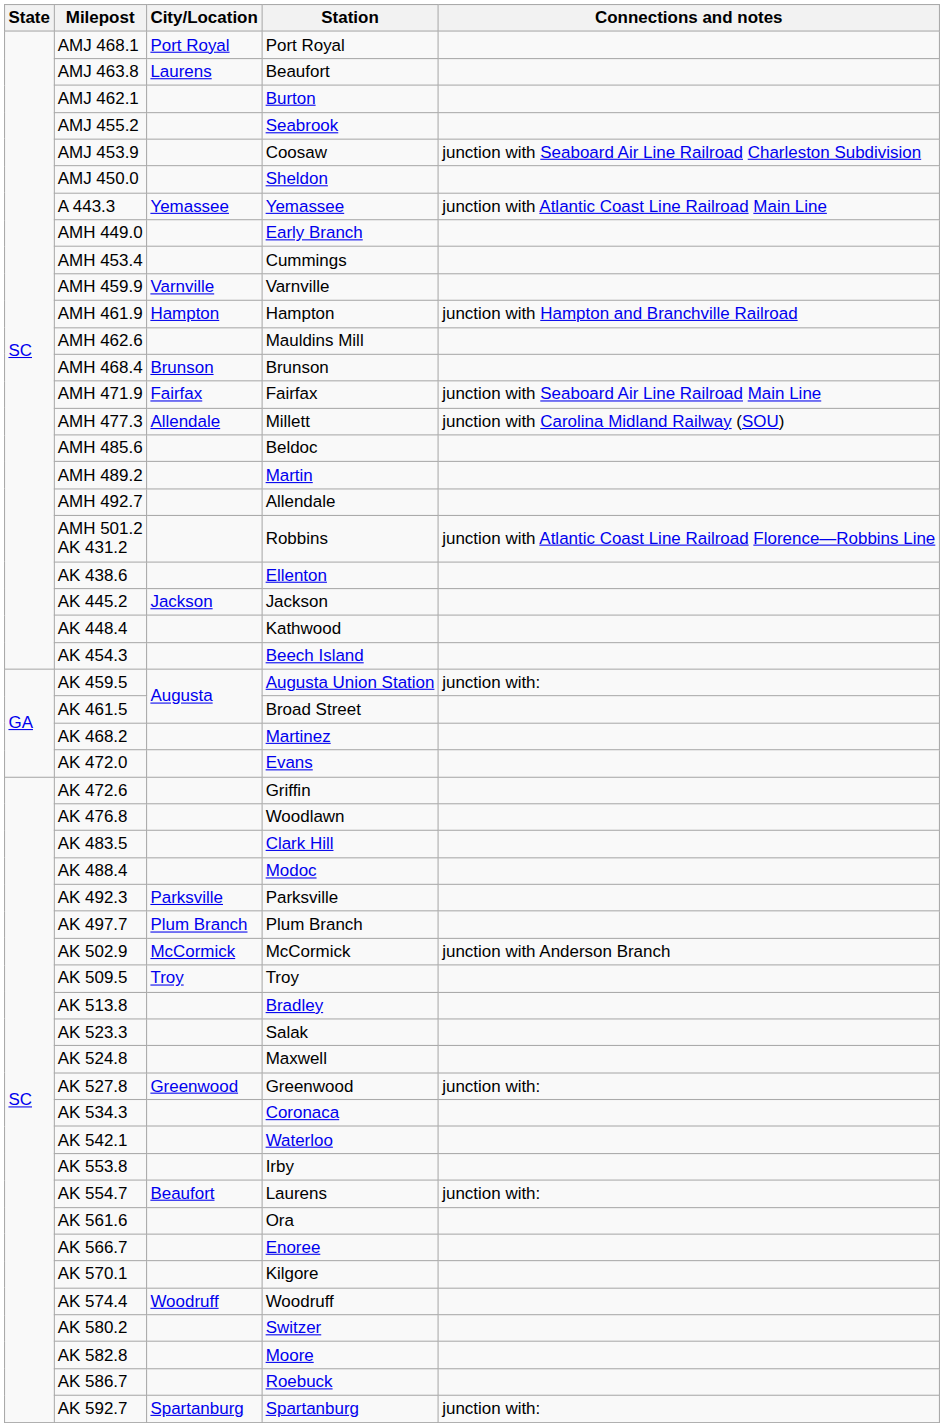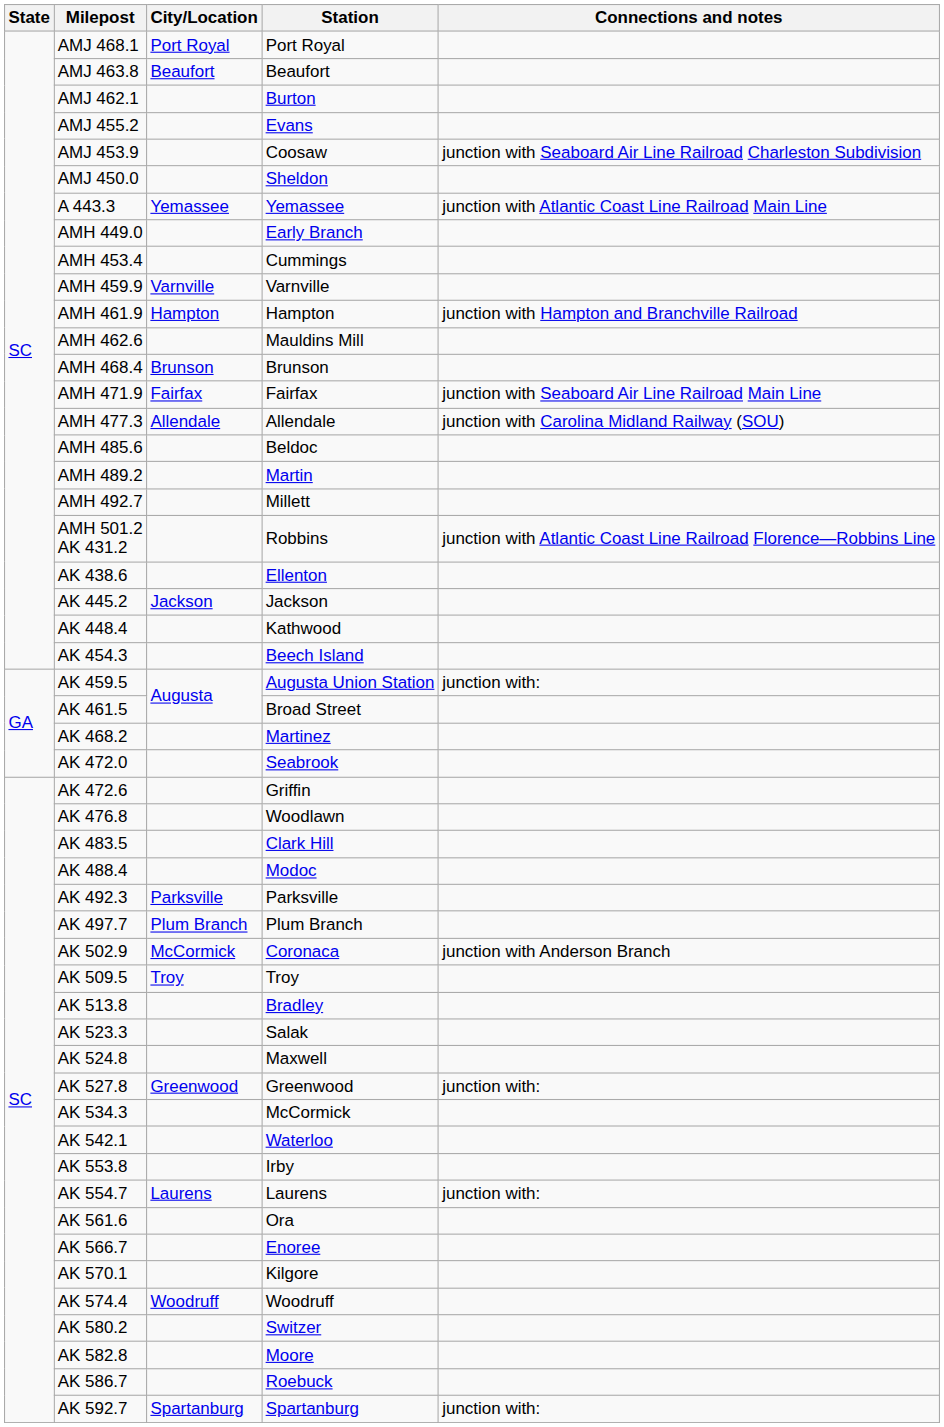AMJ 463.8 | City/Location: Laurens -> Beaufort
AMJ 455.2 | Station: Seabrook -> Evans
AMH 477.3 | Station: Millett -> Allendale
AMH 492.7 | Station: Allendale -> Millett
AK 472.0 | Station: Evans -> Seabrook
AK 502.9 | Station: McCormick -> Coronaca
AK 534.3 | Station: Coronaca -> McCormick
AK 554.7 | City/Location: Beaufort -> Laurens
